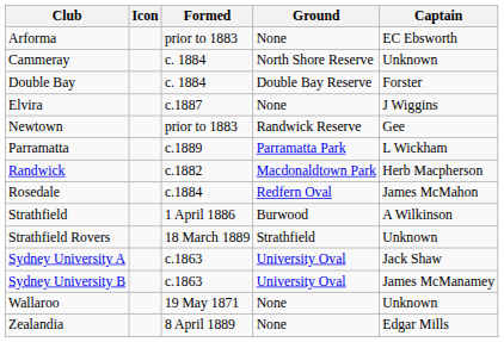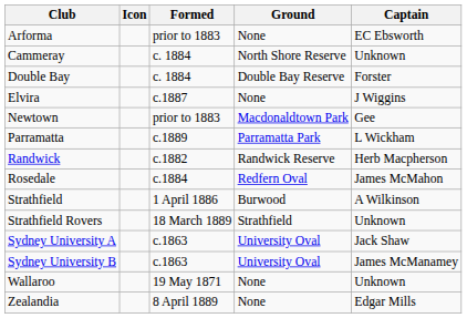Newtown | Ground: Randwick Reserve -> Macdonaldtown Park
Randwick | Ground: Macdonaldtown Park -> Randwick Reserve
